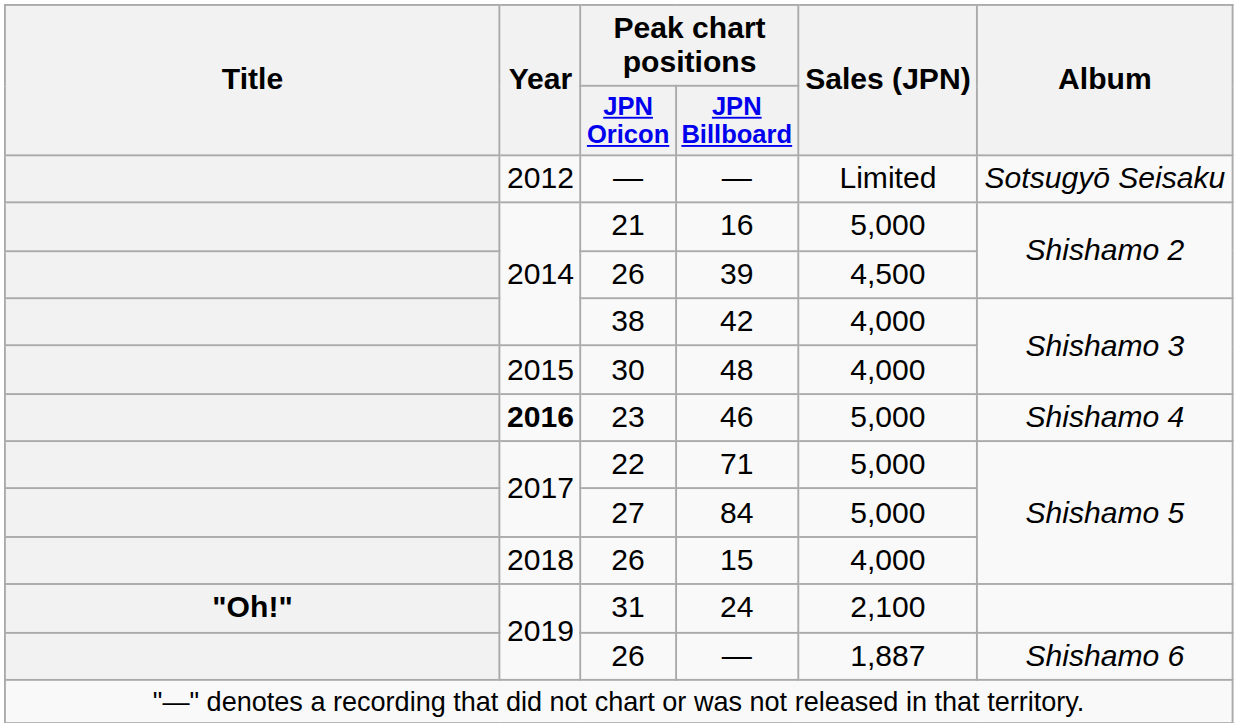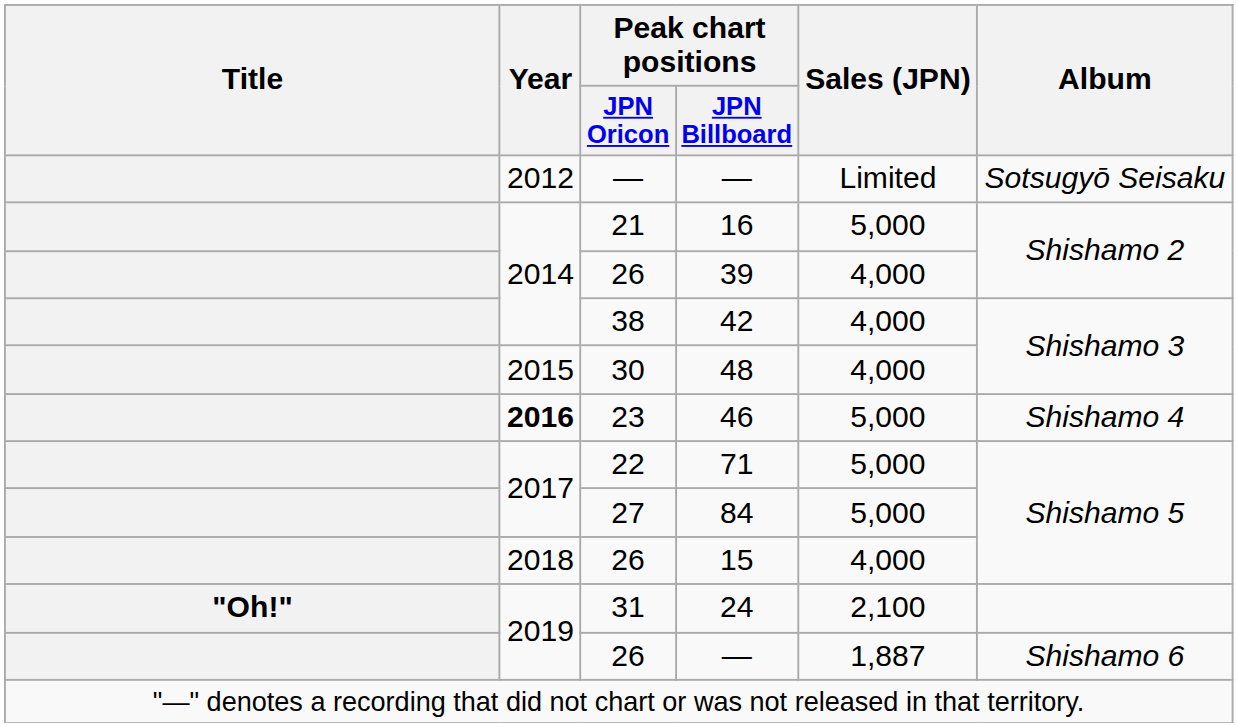39 | Sales (JPN): 4,500 -> 4,000
